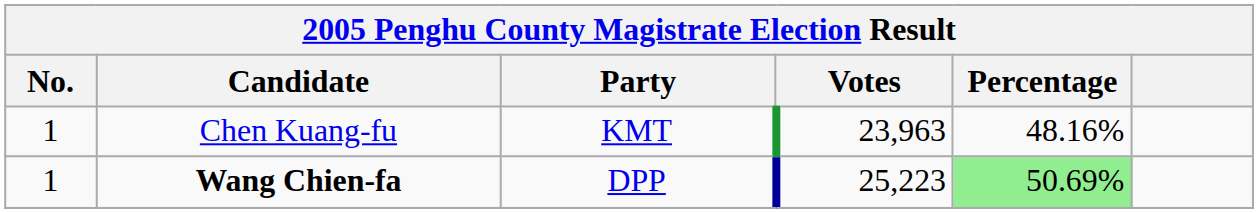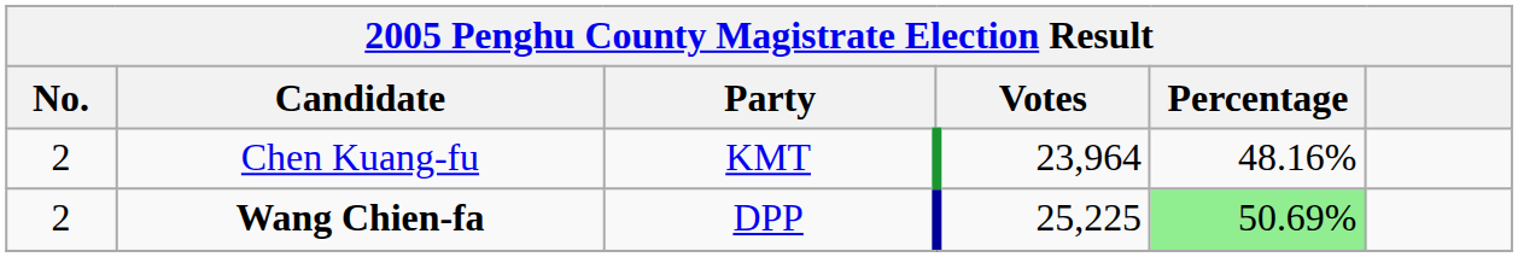Chen Kuang-fu | No.: 1 -> 2
Chen Kuang-fu | Votes: 23,963 -> 23,964
Wang Chien-fa | No.: 1 -> 2
Wang Chien-fa | Votes: 25,223 -> 25,225
